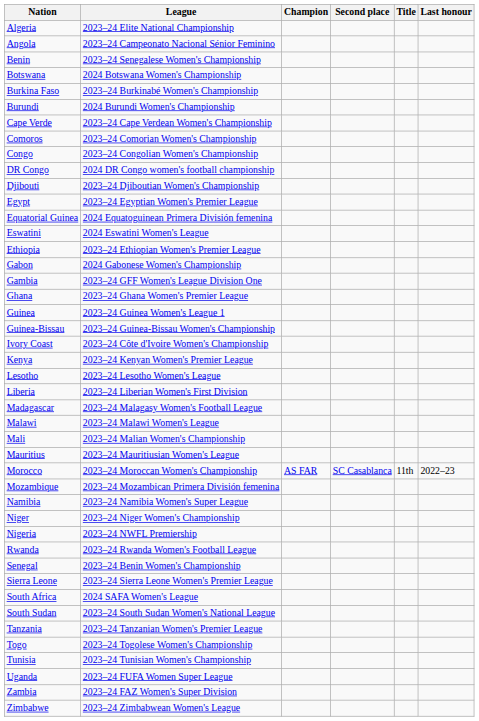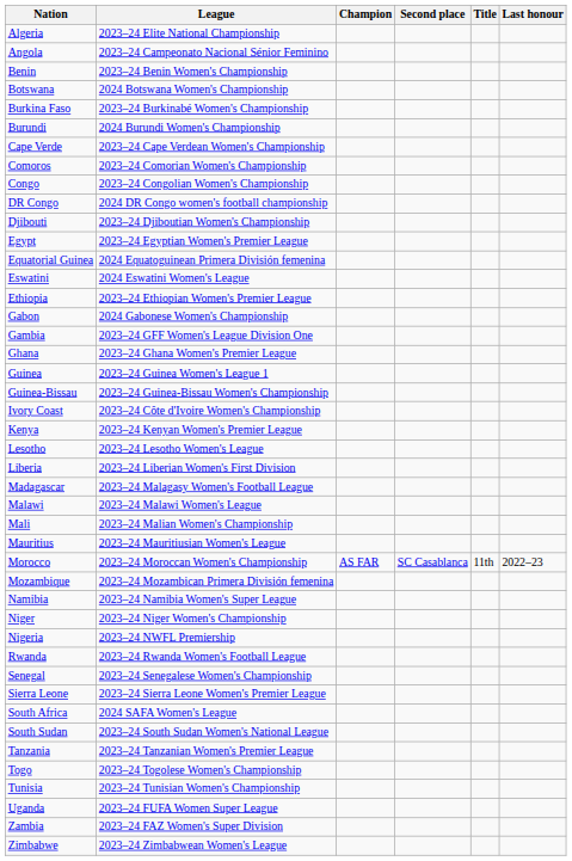Benin | League: 2023–24 Senegalese Women's Championship -> 2023–24 Benin Women's Championship
Senegal | League: 2023–24 Benin Women's Championship -> 2023–24 Senegalese Women's Championship
